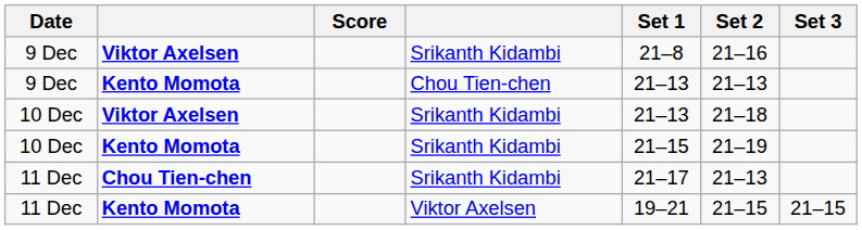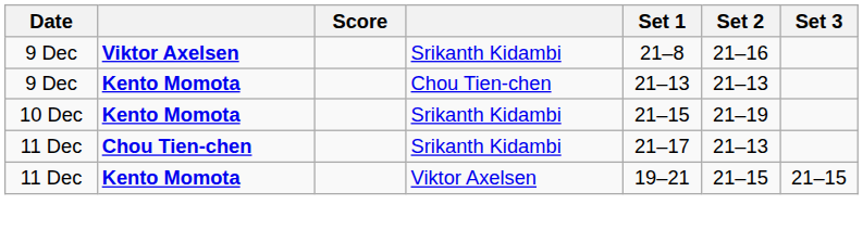- row: 10 Dec | Viktor Axelsen | Srikanth Kidambi | 21–13 | 21–18
